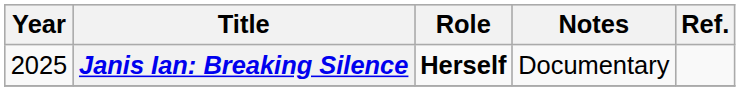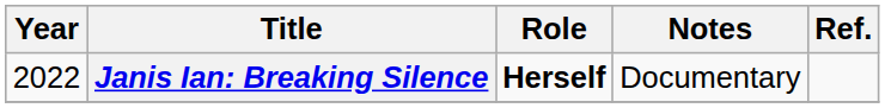Janis Ian: Breaking Silence | Year: 2025 -> 2022
